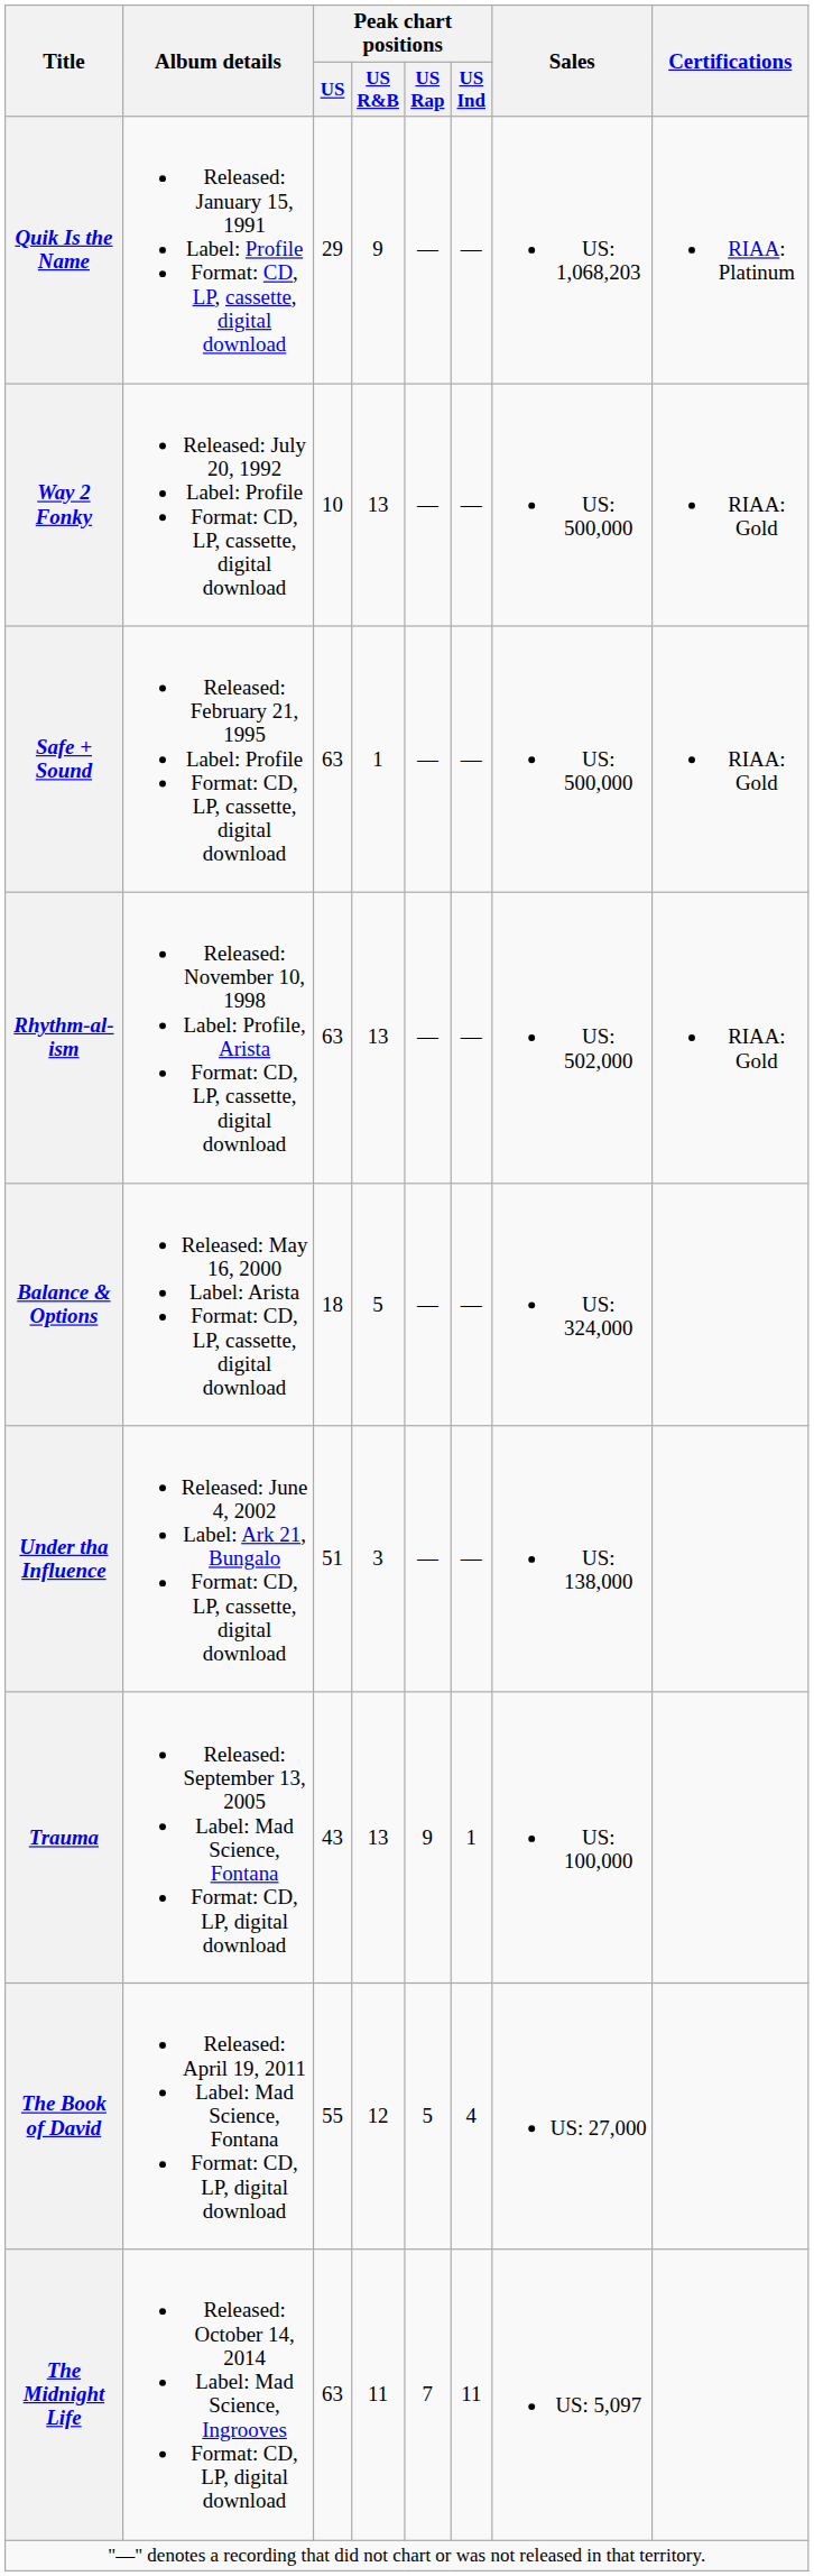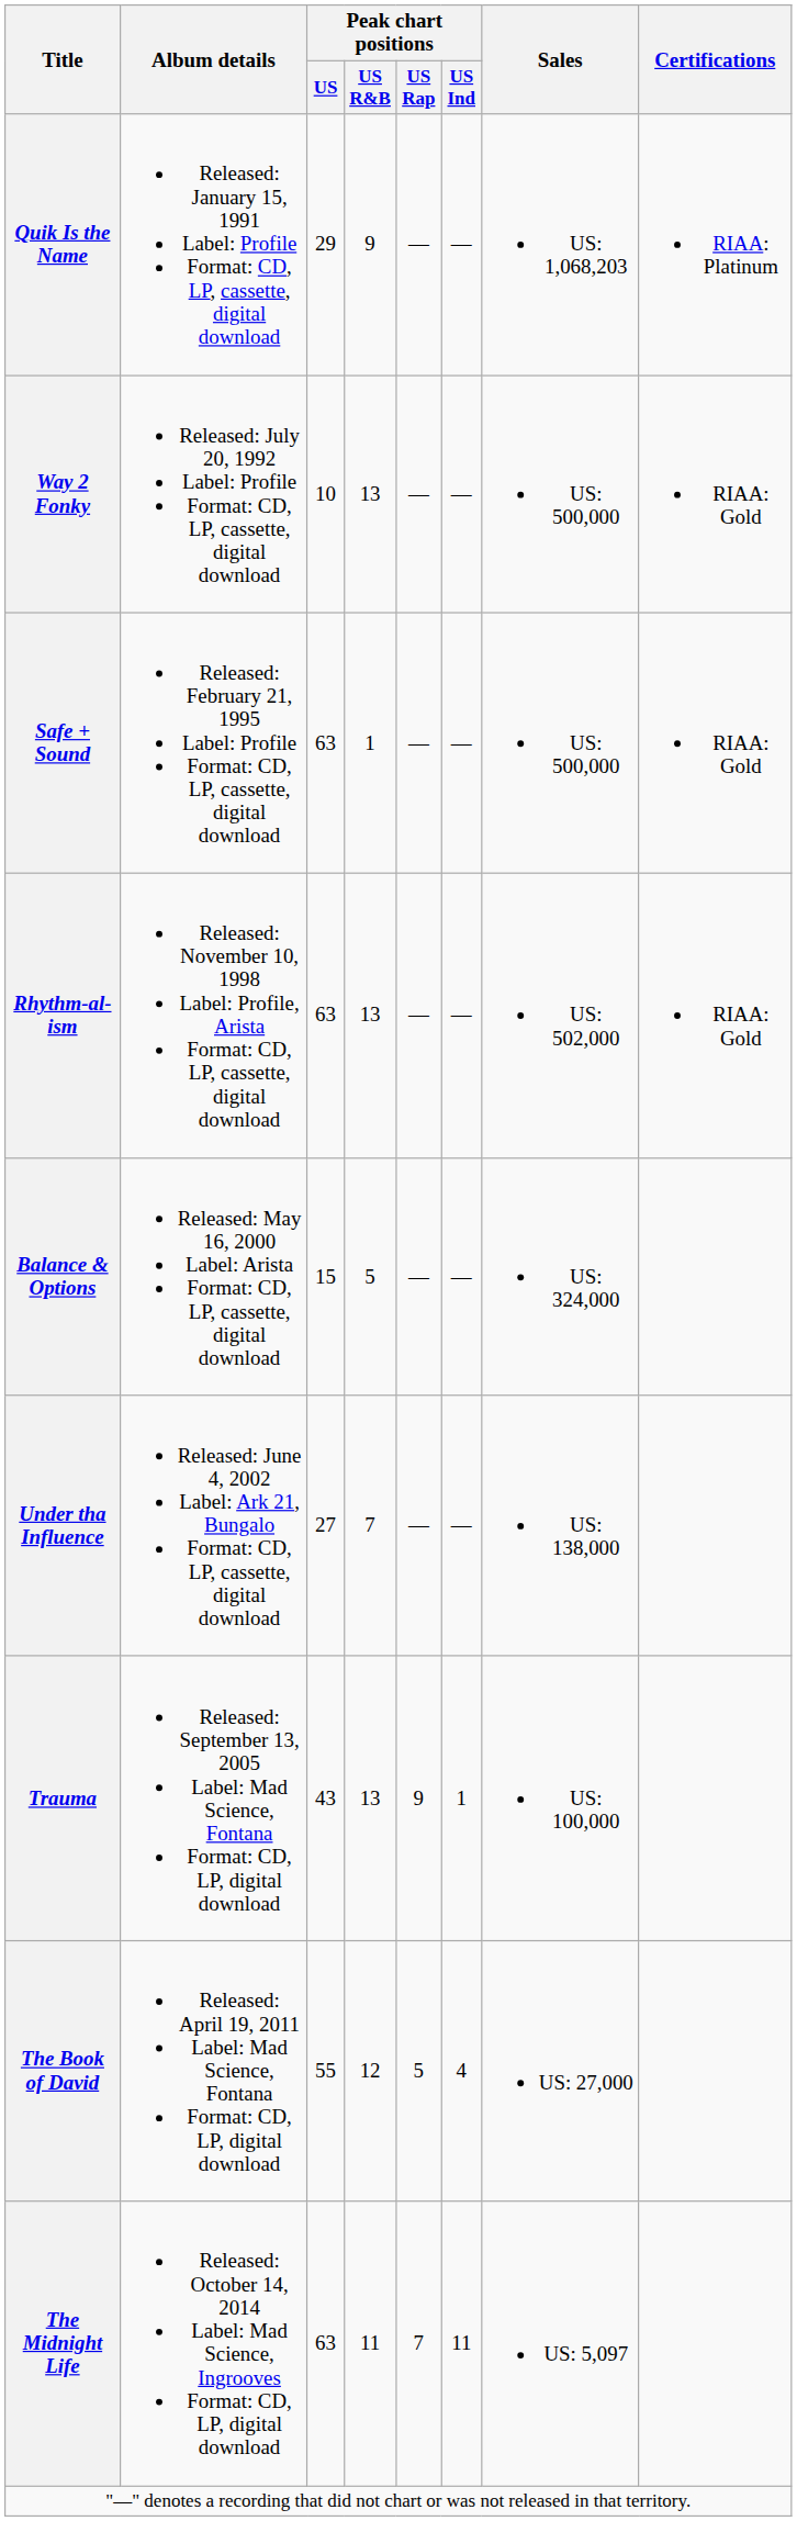Balance & Options | Peak chart positions / US: 18 -> 15
Under tha Influence | Peak chart positions / US: 51 -> 27
Under tha Influence | Peak chart positions / US R&B: 3 -> 7
